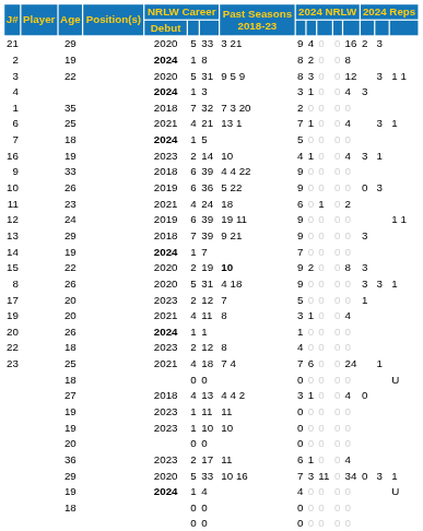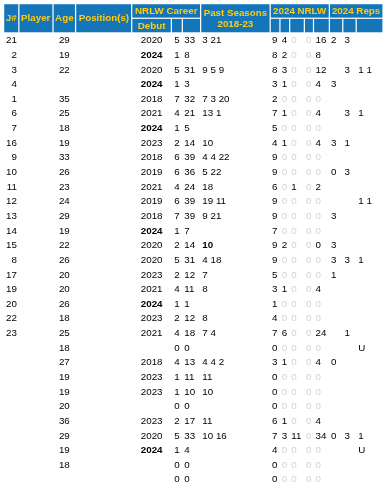15 | column 7: 19 -> 14
15 | column 13: 8 -> 0
